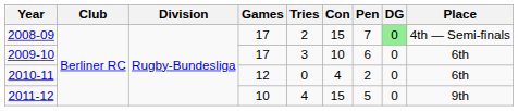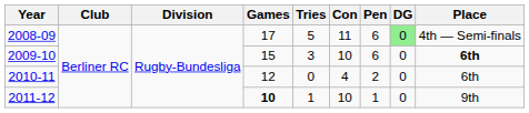2008-09 | Tries: 2 -> 5
2008-09 | Con: 15 -> 11
2008-09 | Pen: 7 -> 6
2009-10 | Games: 17 -> 15
2009-10 | Place: normal -> bold
2011-12 | Games: normal -> bold
2011-12 | Tries: 4 -> 1
2011-12 | Con: 15 -> 10
2011-12 | Pen: 5 -> 1
